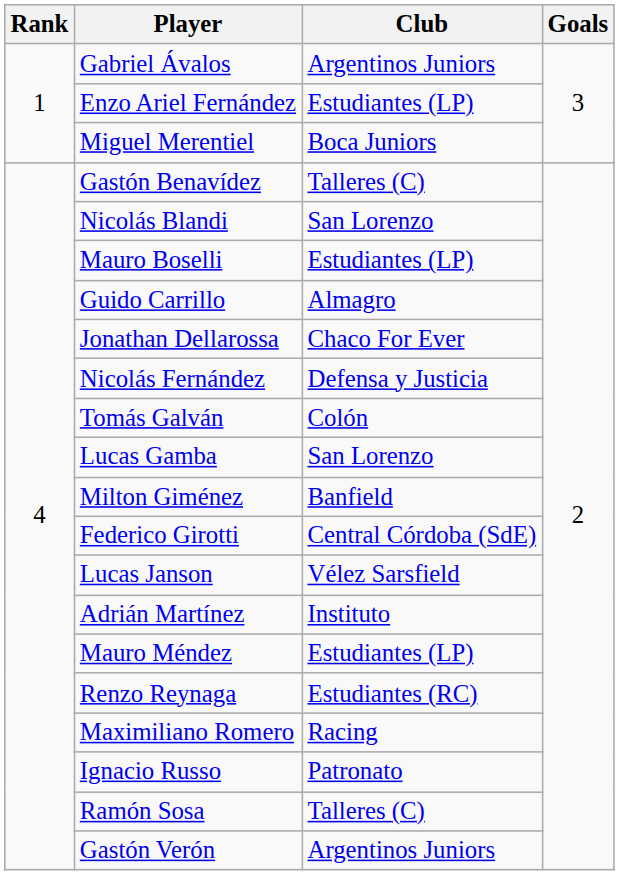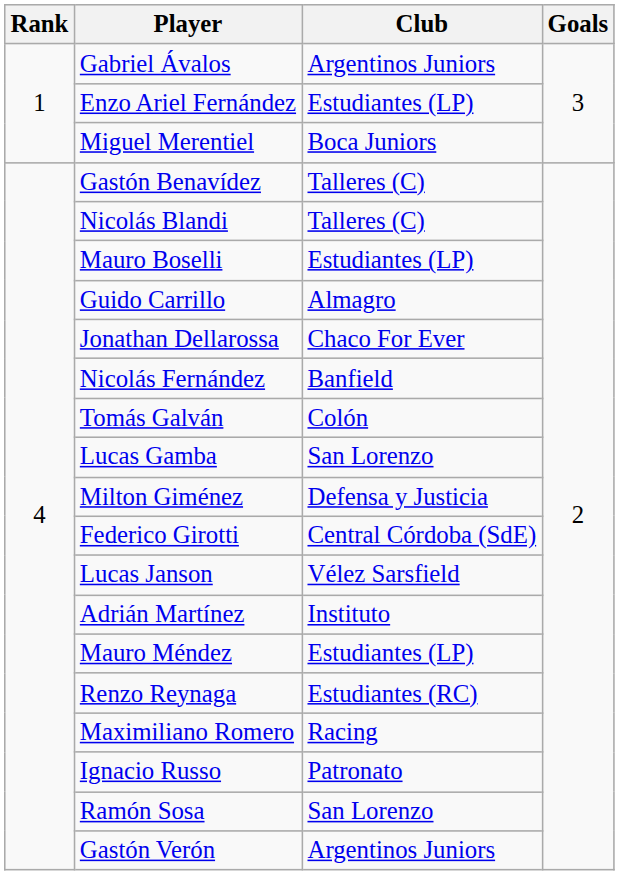Nicolás Blandi | Club: San Lorenzo -> Talleres (C)
Nicolás Fernández | Club: Defensa y Justicia -> Banfield
Milton Giménez | Club: Banfield -> Defensa y Justicia
Ramón Sosa | Club: Talleres (C) -> San Lorenzo
